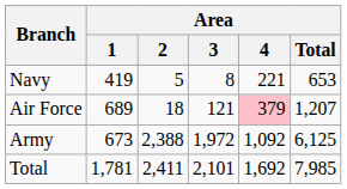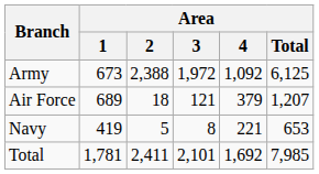rows swapped: Army <-> Navy
Air Force | Area / 4: pink background -> no background
